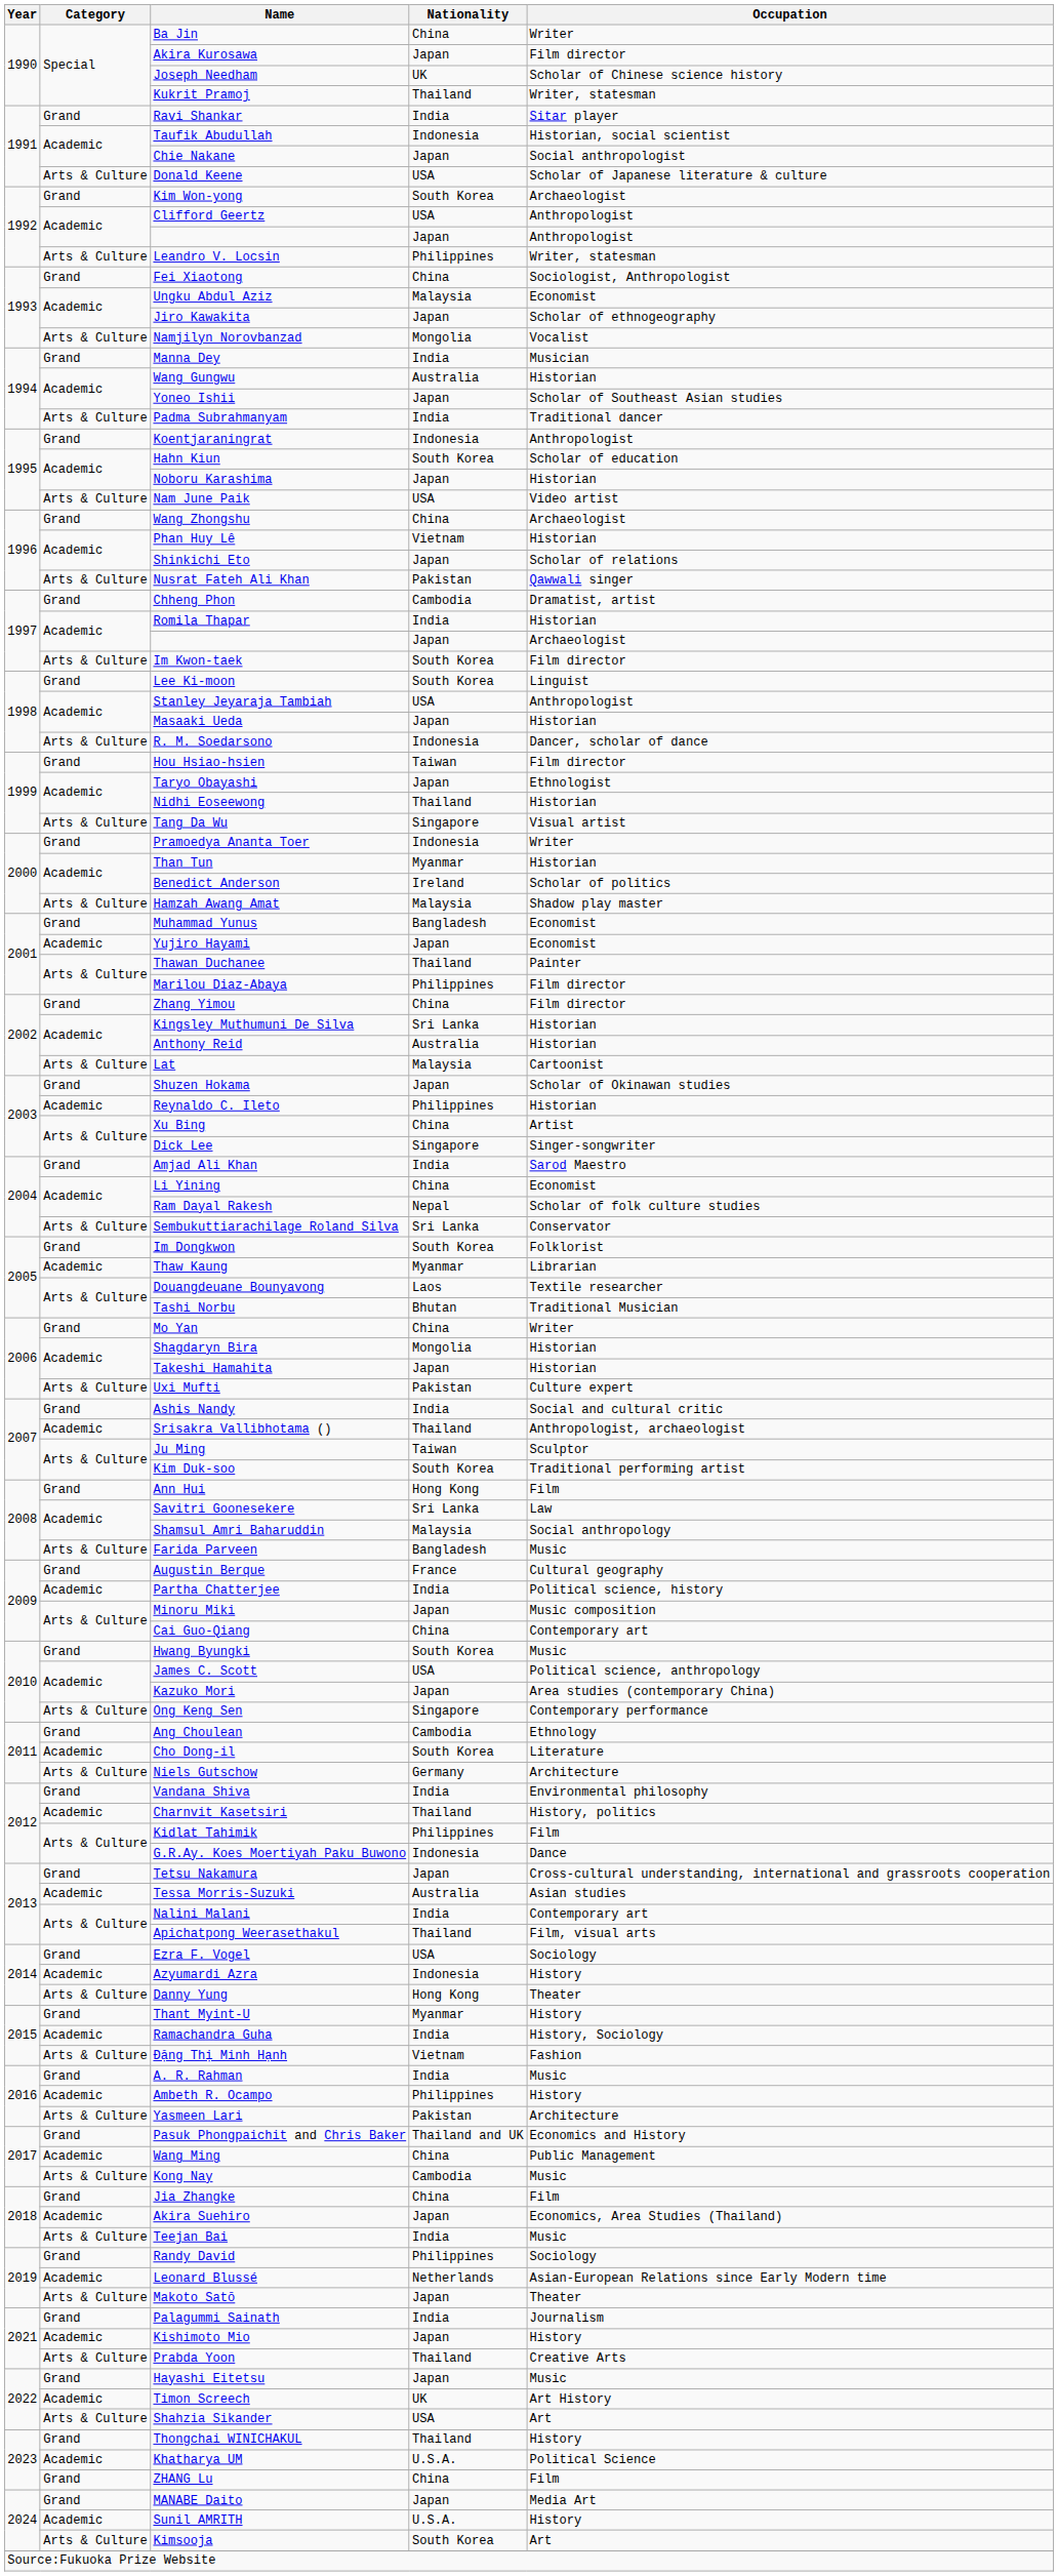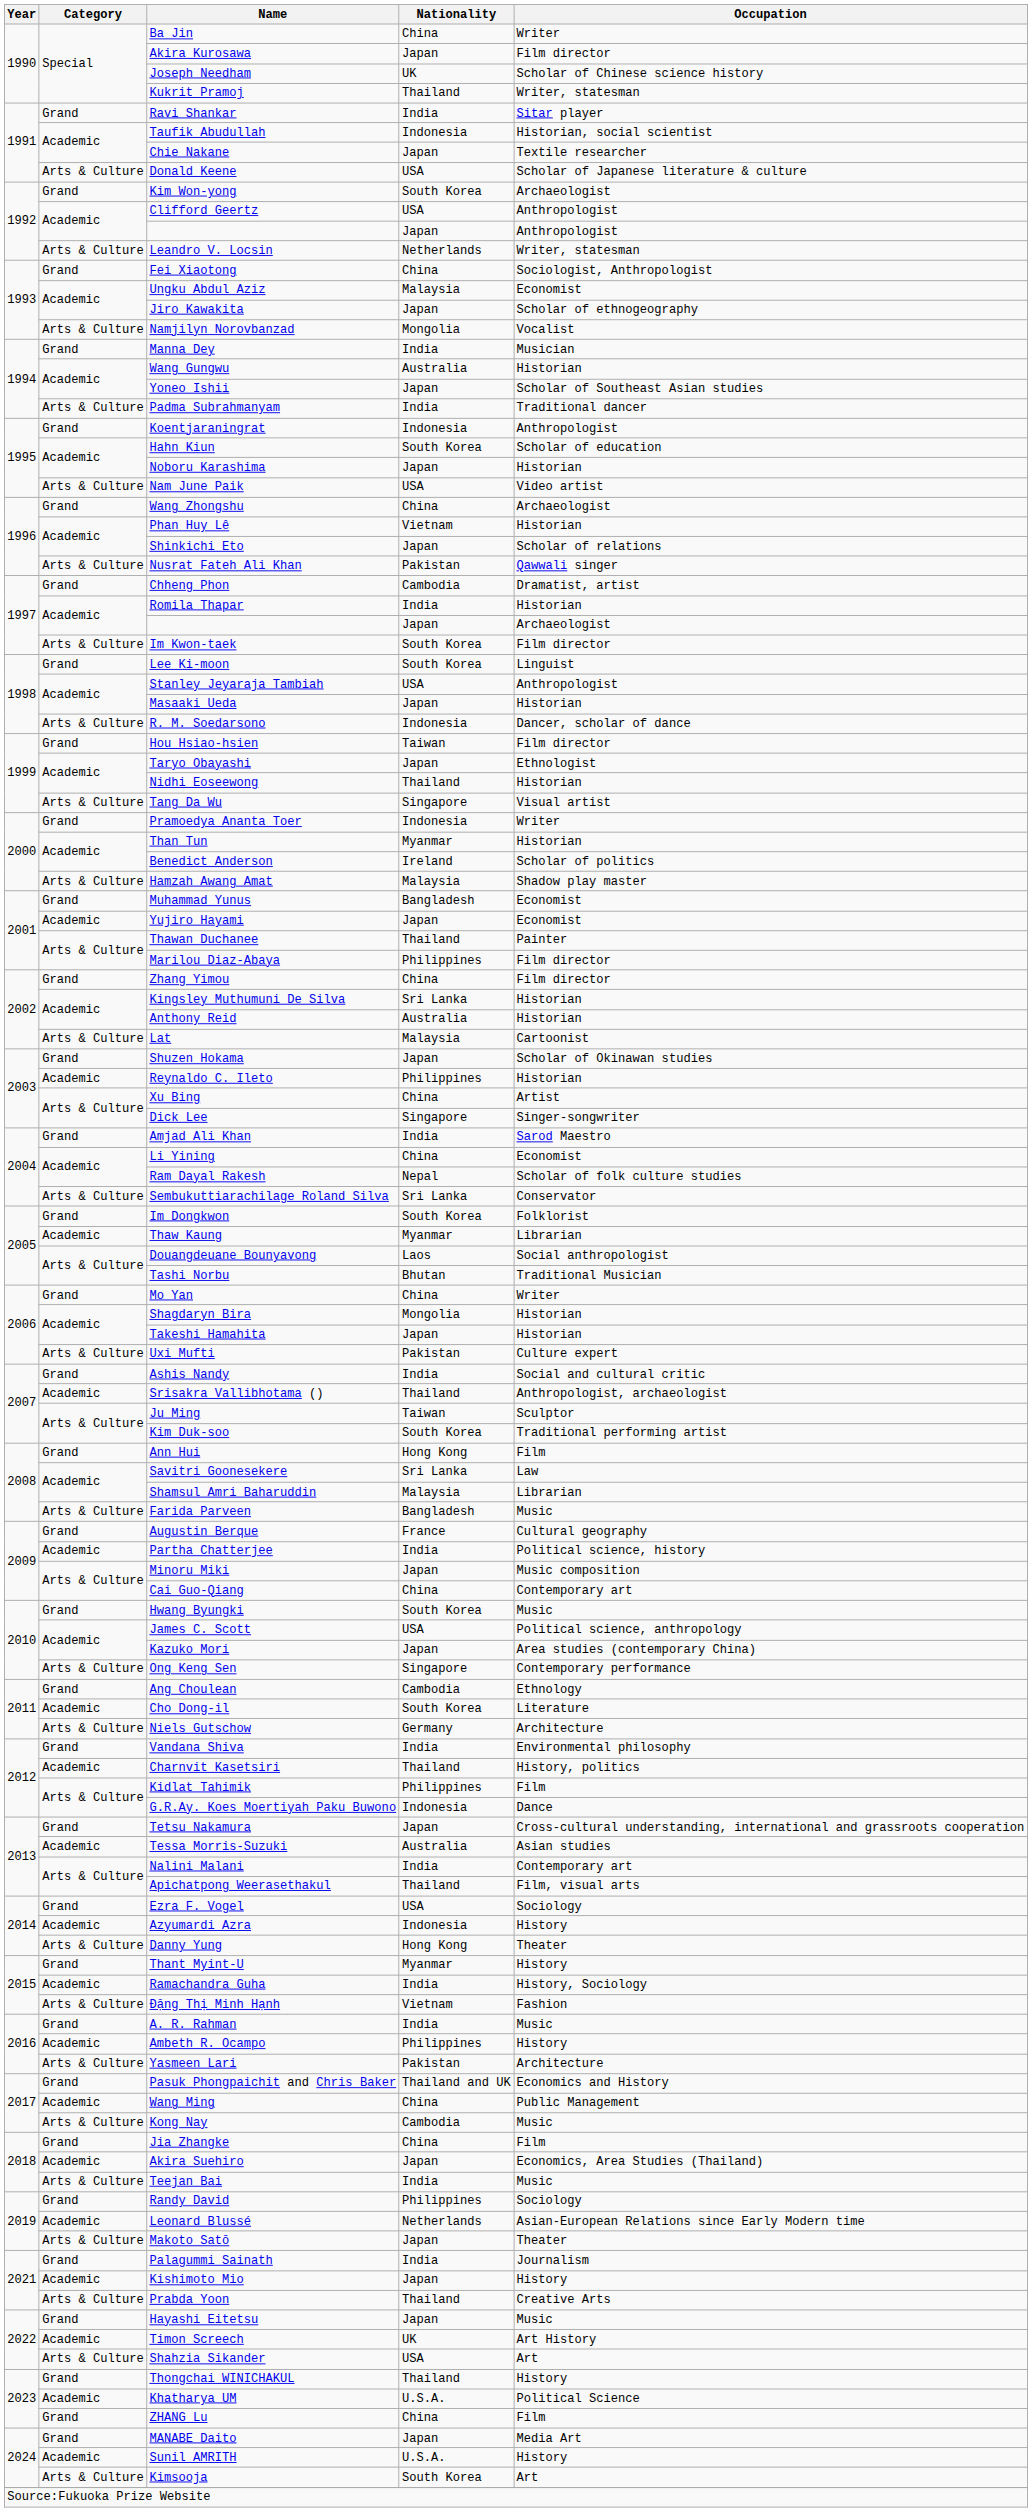Chie Nakane | Occupation: Social anthropologist -> Textile researcher
Leandro V. Locsin | Nationality: Philippines -> Netherlands
Douangdeuane Bounyavong | Occupation: Textile researcher -> Social anthropologist
Shamsul Amri Baharuddin | Occupation: Social anthropology -> Librarian
